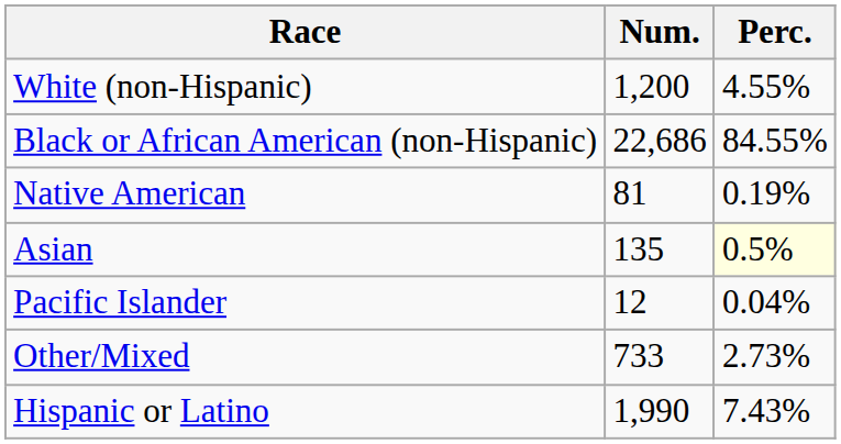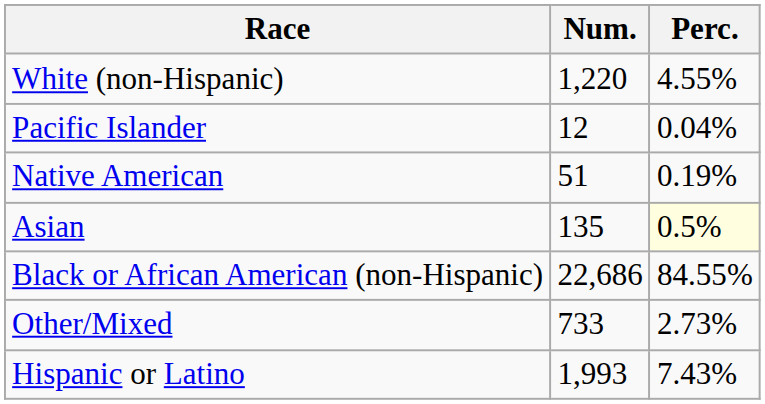White (non-Hispanic) | Num.: 1,200 -> 1,220
rows swapped: Black or African American (non-Hispanic) <-> Pacific Islander
Native American | Num.: 81 -> 51
Hispanic or Latino | Num.: 1,990 -> 1,993
